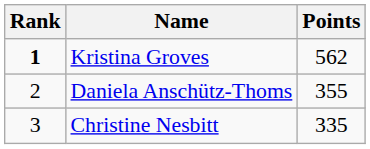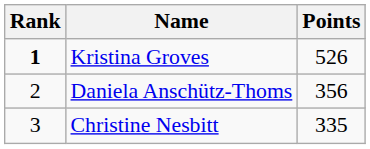Kristina Groves | Points: 562 -> 526
Daniela Anschütz-Thoms | Points: 355 -> 356
